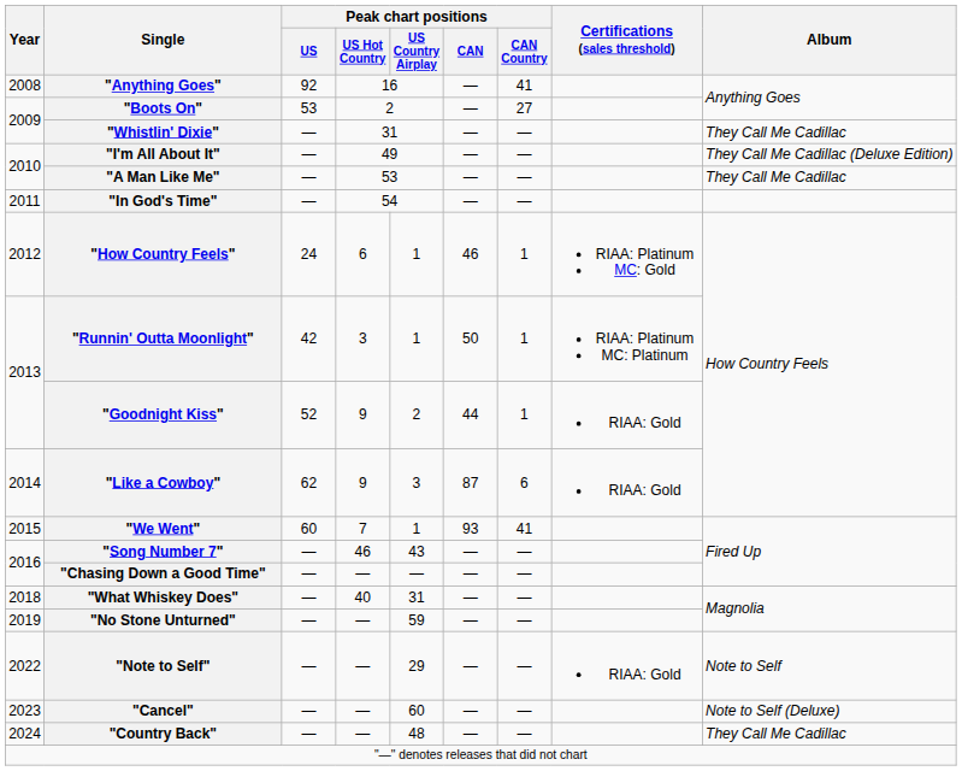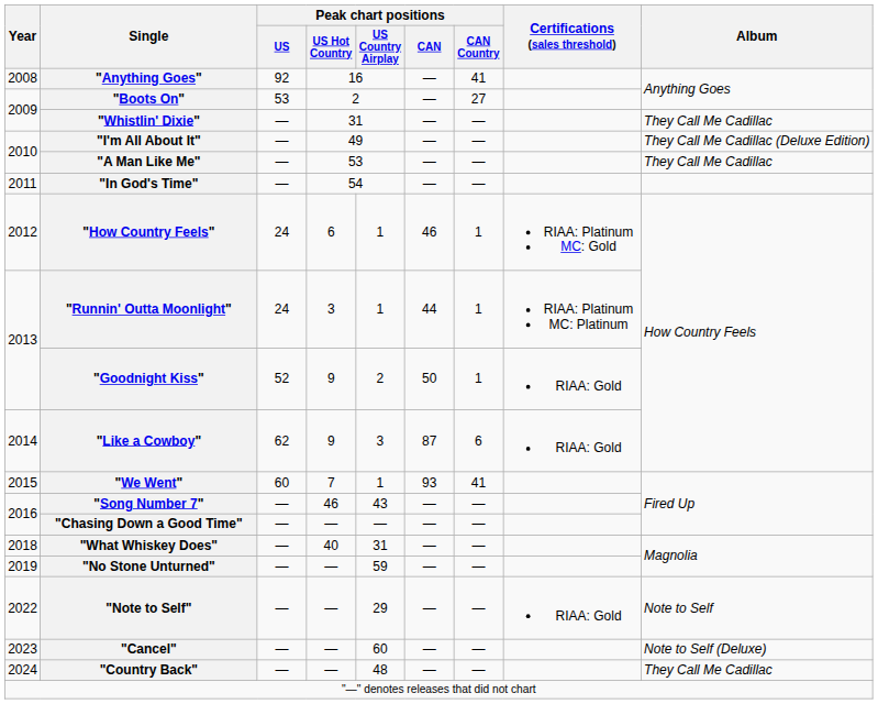"Runnin' Outta Moonlight" | Peak chart positions / US: 42 -> 24
"Runnin' Outta Moonlight" | Peak chart positions / CAN: 50 -> 44
"Goodnight Kiss" | Peak chart positions / CAN: 44 -> 50
